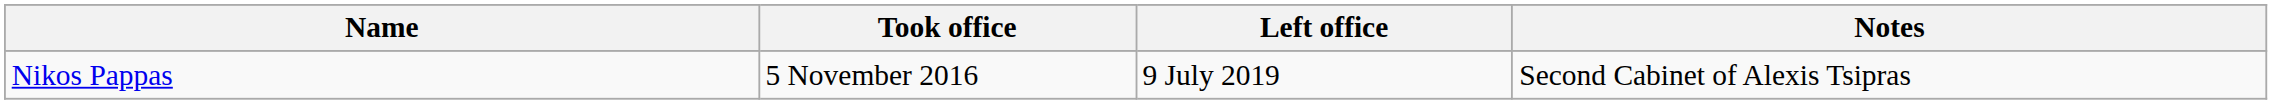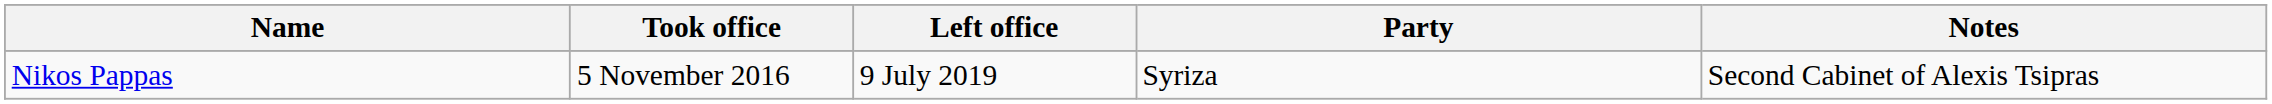+ column: Party | Syriza
